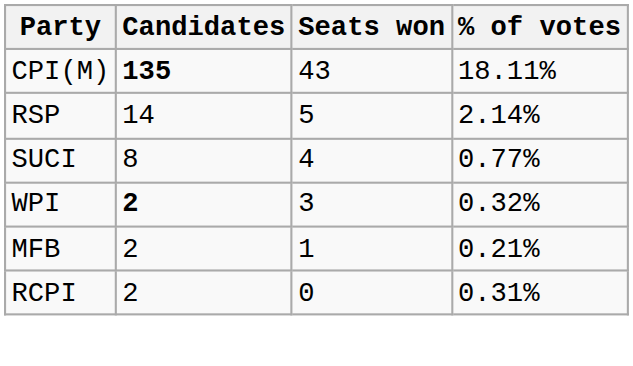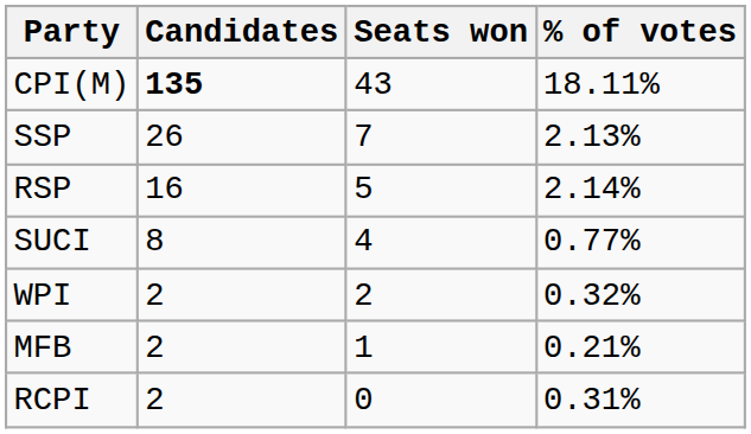+ row: SSP | 26 | 7 | 2.13%
RSP | Candidates: 14 -> 16
WPI | Candidates: bold -> normal
WPI | Seats won: 3 -> 2
